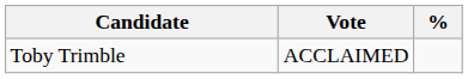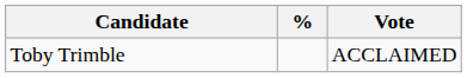columns swapped: Vote <-> %
